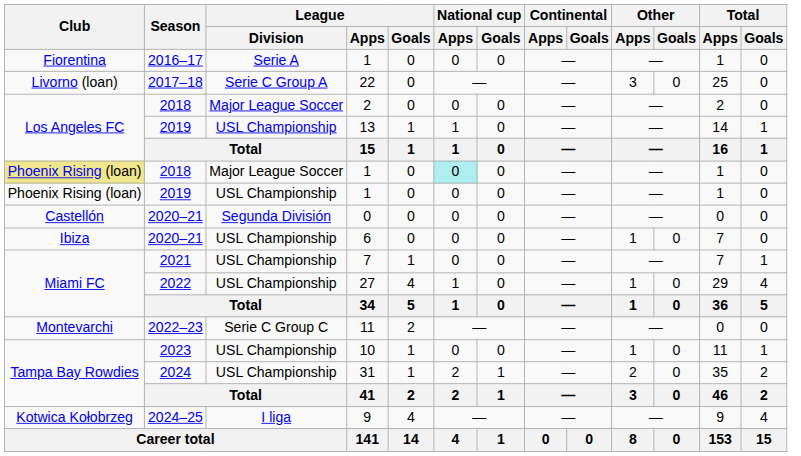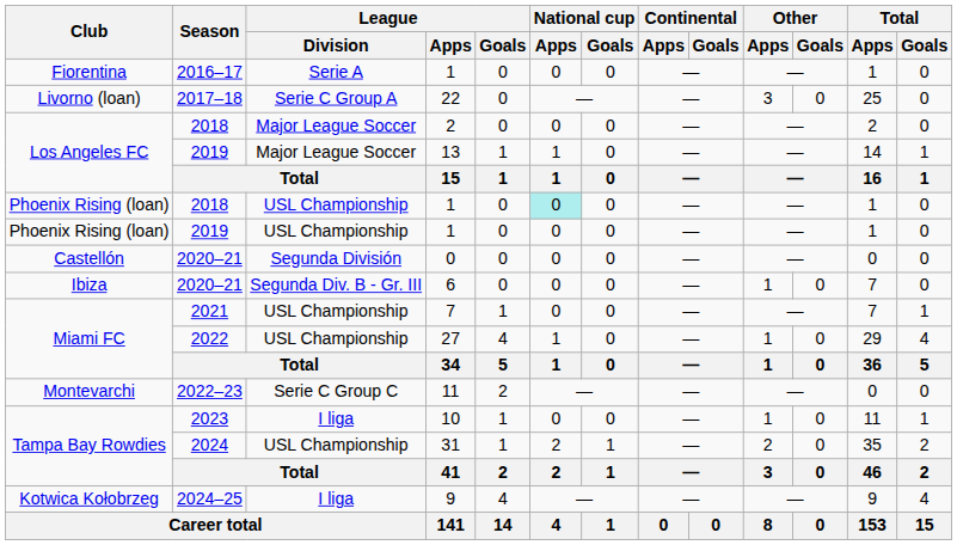13 | League / Division: USL Championship -> Major League Soccer
2018 / 1 | Club: khaki background -> no background
2018 / 1 | League / Division: Major League Soccer -> USL Championship
6 | League / Division: USL Championship -> Segunda Div. B - Gr. III
10 | League / Division: USL Championship -> I liga
